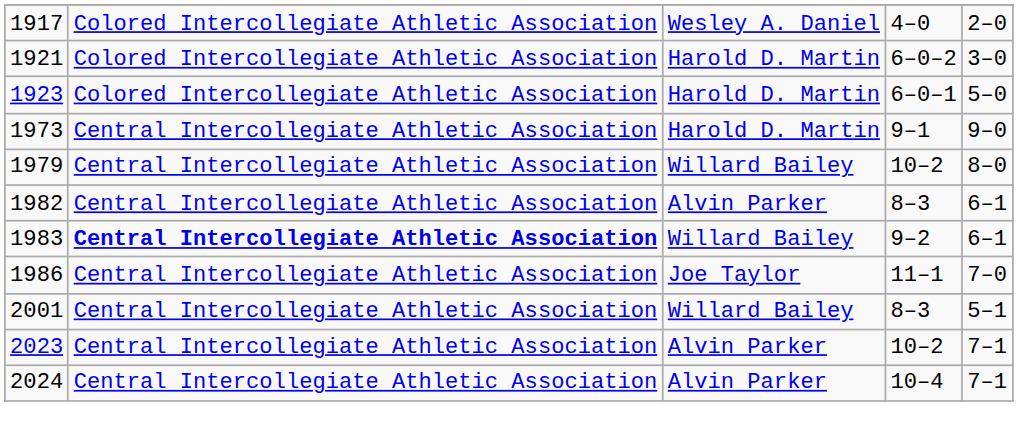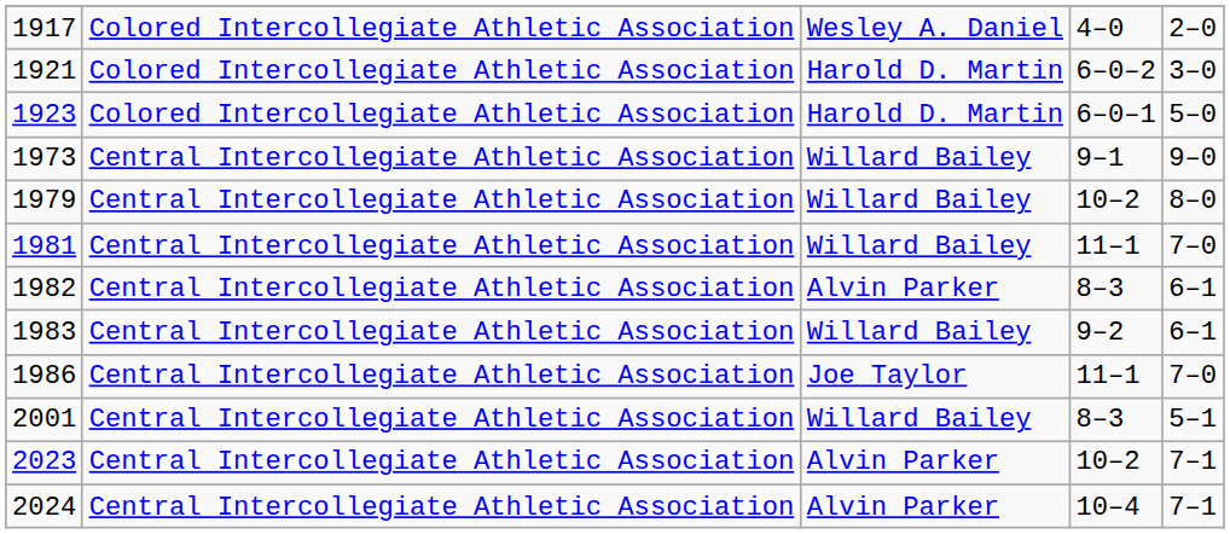1973 | column 3: Harold D. Martin -> Willard Bailey
+ row: 1981 | Central Intercollegiate Athletic Association | Willard Bailey | 11–1 | 7–0
1983 | column 2: bold -> normal
